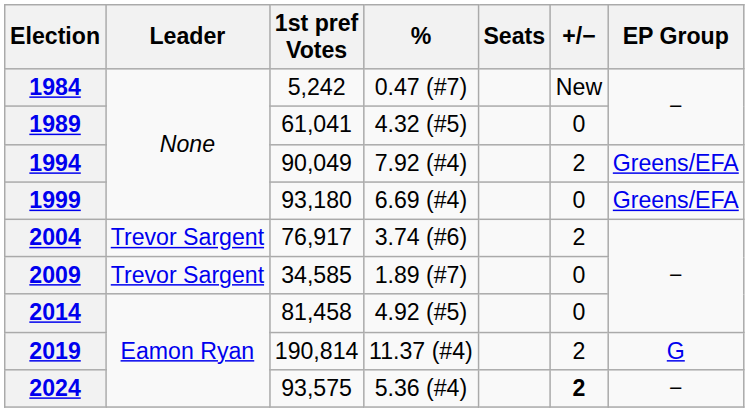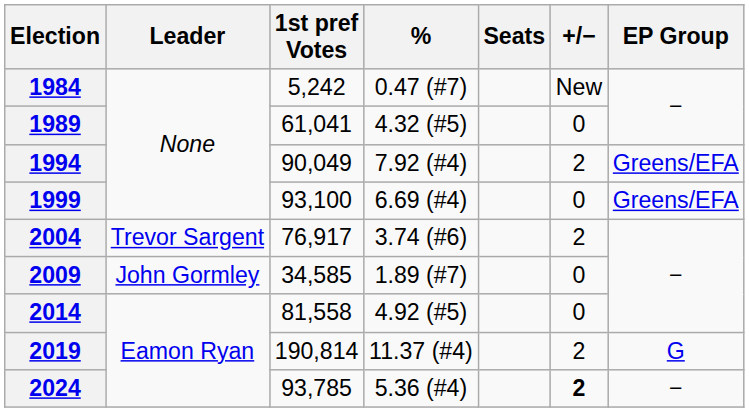1999 | 1st pref Votes: 93,180 -> 93,100
2009 | Leader: Trevor Sargent -> John Gormley
2014 | 1st pref Votes: 81,458 -> 81,558
2024 | 1st pref Votes: 93,575 -> 93,785
